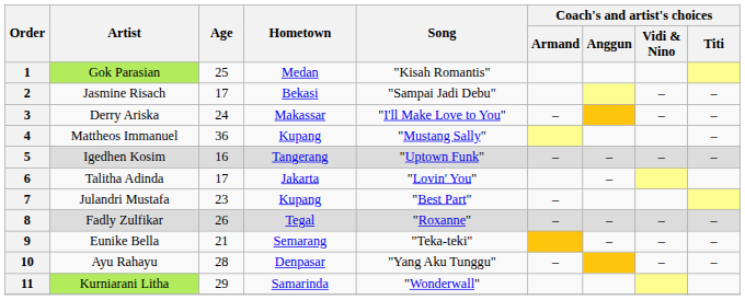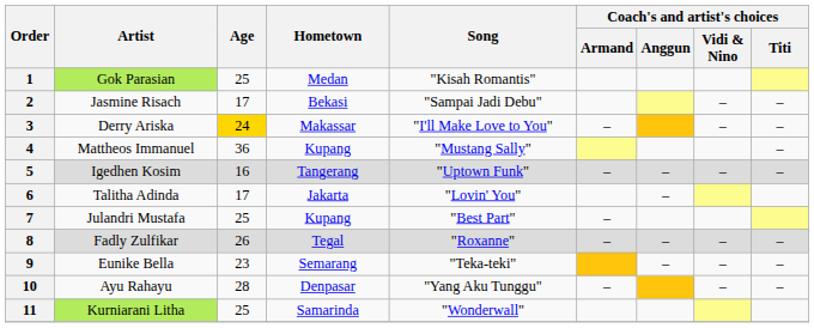3 | Age: no background -> gold background
7 | Age: 23 -> 25
9 | Age: 21 -> 23
11 | Age: 29 -> 25
